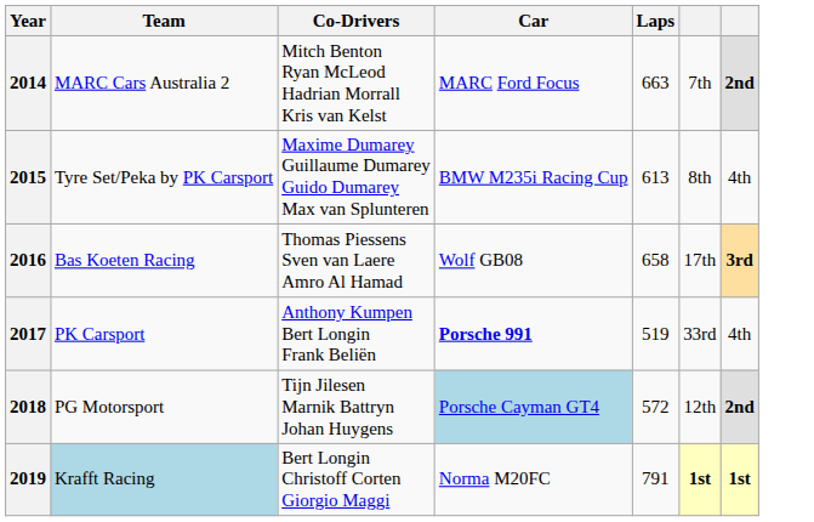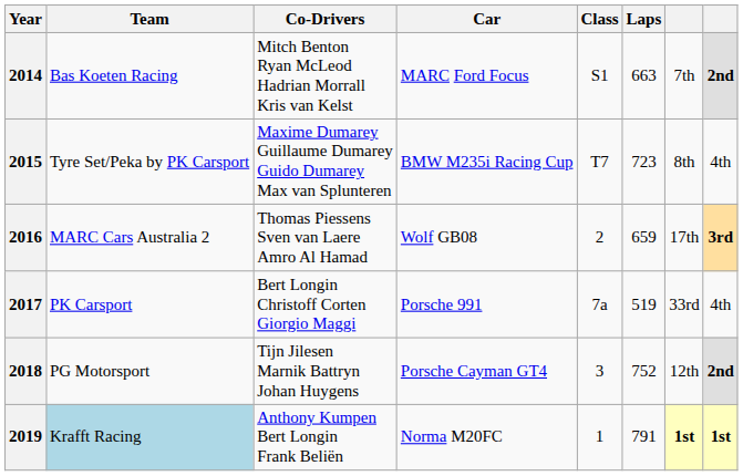+ column: Class | S1 | T7 | 2 | 7a | 3 | 1
2014 | Team: MARC Cars Australia 2 -> Bas Koeten Racing
2015 | Laps: 613 -> 723
2016 | Team: Bas Koeten Racing -> MARC Cars Australia 2
2016 | Laps: 658 -> 659
2017 | Co-Drivers: Anthony Kumpen Bert Longin Frank Beliën -> Bert Longin Christoff Corten Giorgio Maggi
2017 | Car: bold -> normal
2018 | Car: lightblue background -> no background
2018 | Laps: 572 -> 752
2019 | Co-Drivers: Bert Longin Christoff Corten Giorgio Maggi -> Anthony Kumpen Bert Longin Frank Beliën
